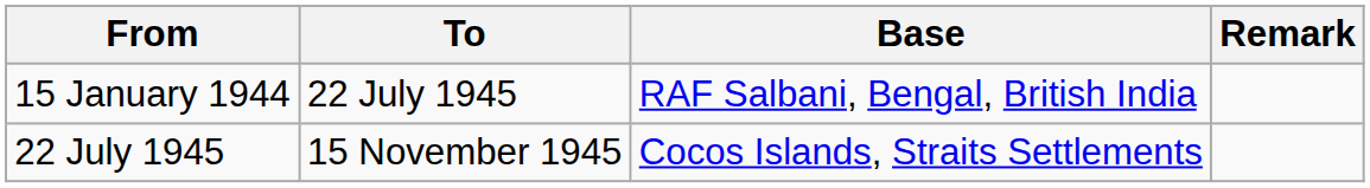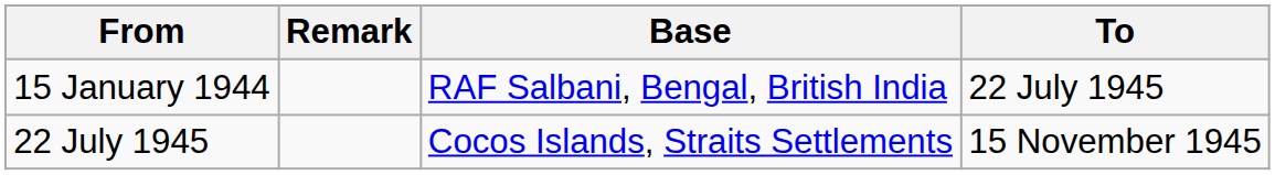columns swapped: To <-> Remark
